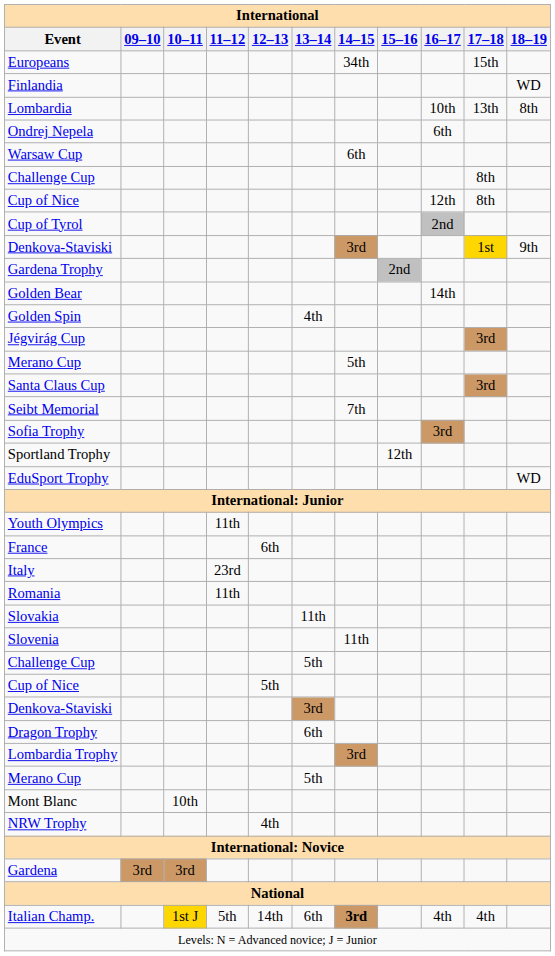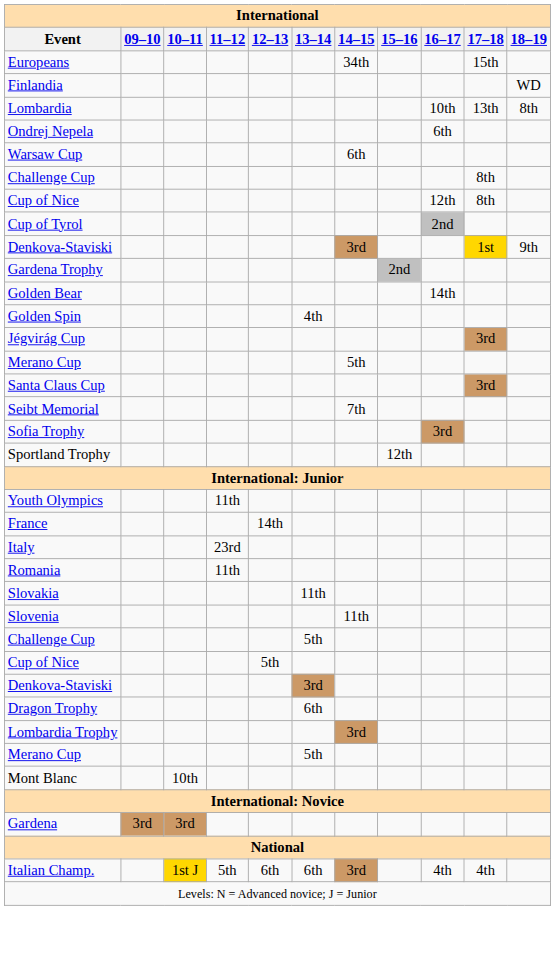- row: EduSport Trophy | WD
France | 12–13: 6th -> 14th
- row: NRW Trophy | 4th
Italian Champ. | 12–13: 14th -> 6th
Italian Champ. | 14–15: bold -> normal
